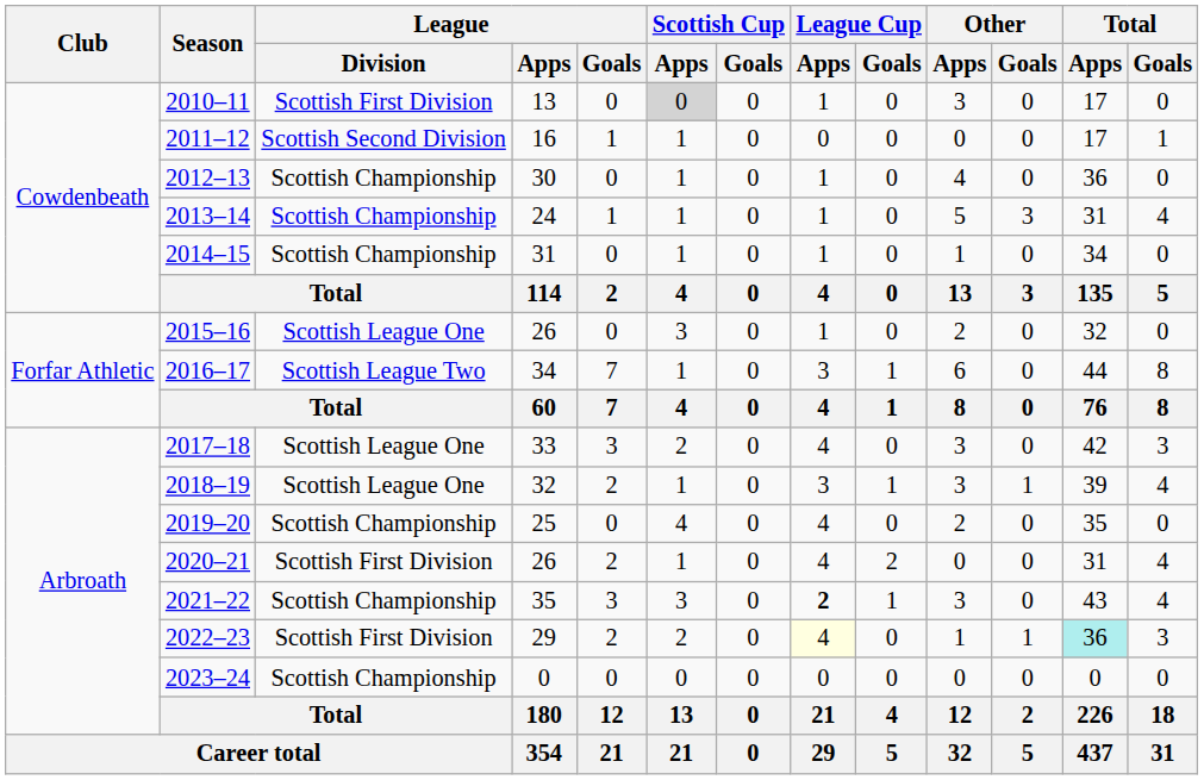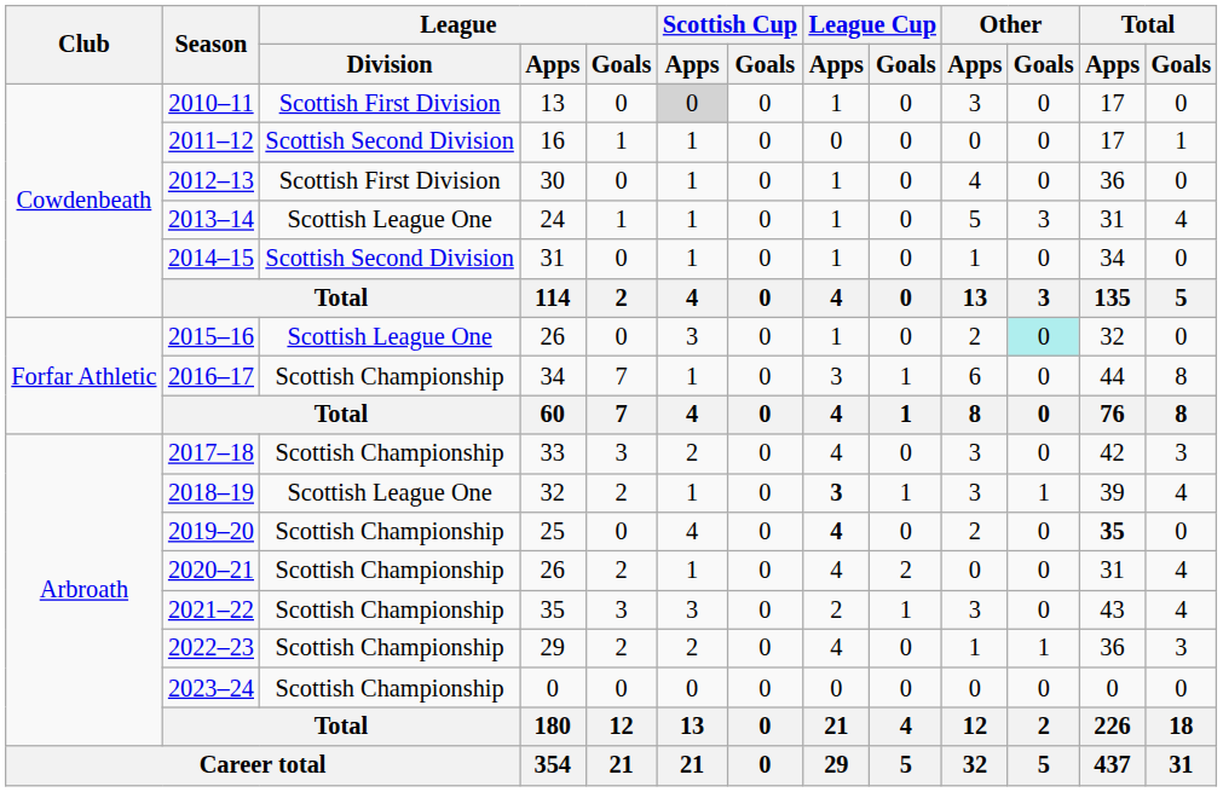2012–13 | League / Division: Scottish Championship -> Scottish First Division
2013–14 | League / Division: Scottish Championship -> Scottish League One
2014–15 | League / Division: Scottish Championship -> Scottish Second Division
2015–16 | Other / Goals: no background -> paleturquoise background
2016–17 | League / Division: Scottish League Two -> Scottish Championship
2017–18 | League / Division: Scottish League One -> Scottish Championship
2018–19 | League Cup / Apps: normal -> bold
2019–20 | League Cup / Apps: normal -> bold
2019–20 | Total / Apps: normal -> bold
2020–21 | League / Division: Scottish First Division -> Scottish Championship
2021–22 | League Cup / Apps: bold -> normal
2022–23 | League / Division: Scottish First Division -> Scottish Championship
2022–23 | League Cup / Apps: lightyellow background -> no background
2022–23 | Total / Apps: paleturquoise background -> no background
